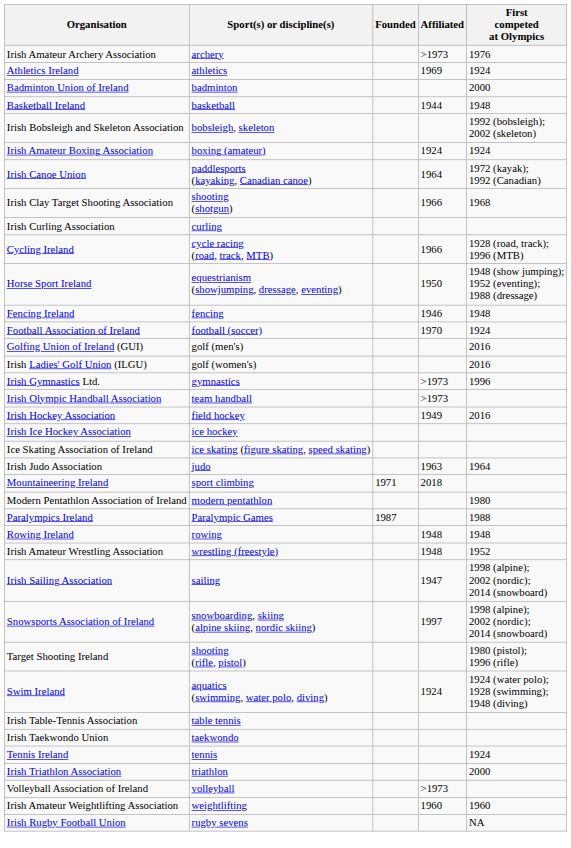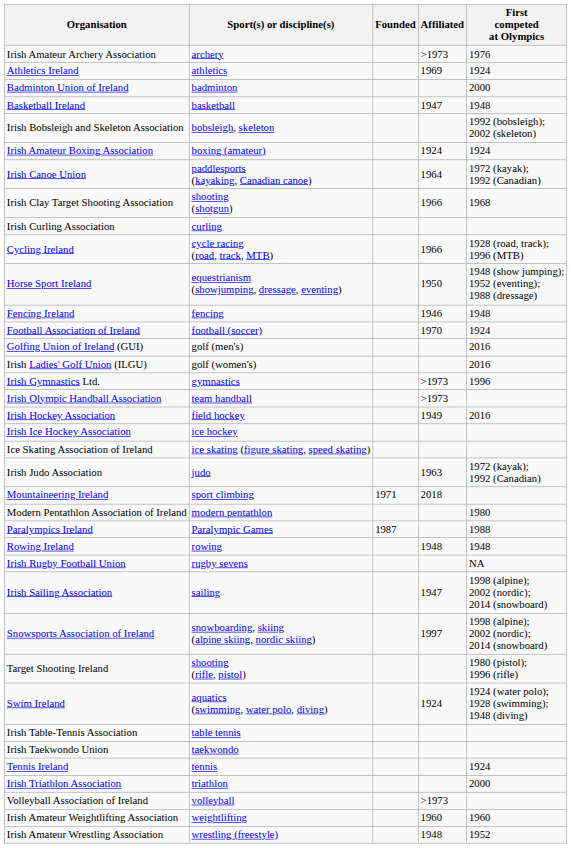Basketball Ireland | Affiliated: 1944 -> 1947
Irish Judo Association | First competed at Olympics: 1964 -> 1972 (kayak); 1992 (Canadian)
rows swapped: Irish Rugby Football Union <-> Irish Amateur Wrestling Association
